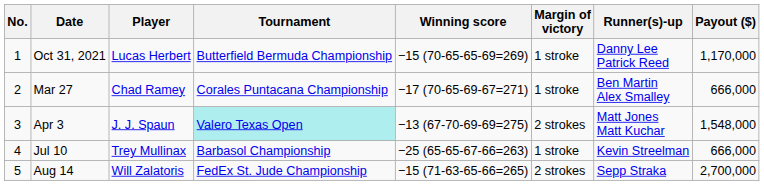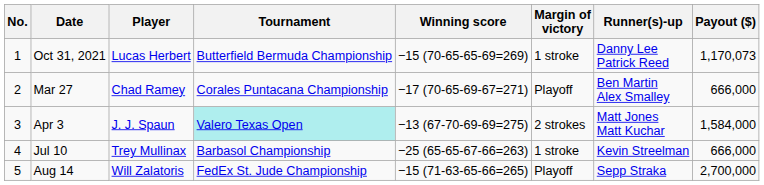Oct 31, 2021 | Payout ($): 1,170,000 -> 1,170,073
Mar 27 | Margin of victory: 1 stroke -> Playoff
Apr 3 | Payout ($): 1,548,000 -> 1,584,000
Aug 14 | Margin of victory: 2 strokes -> Playoff
